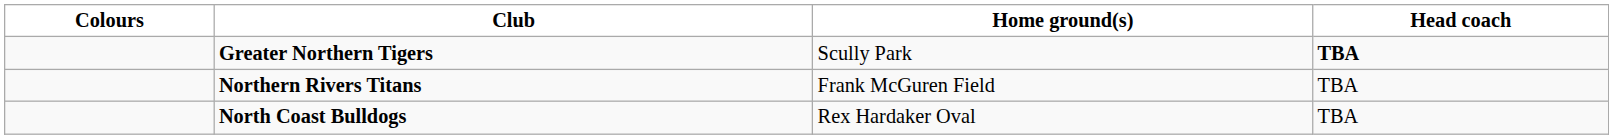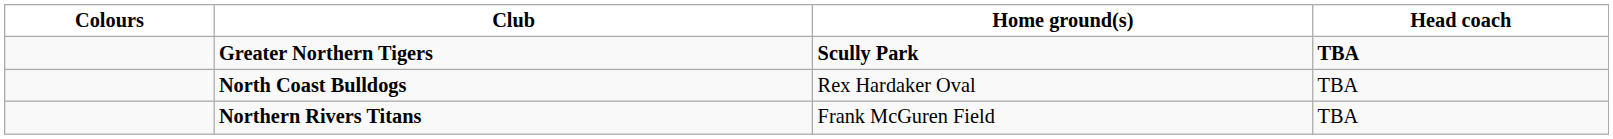Greater Northern Tigers | Home ground(s): normal -> bold
rows swapped: North Coast Bulldogs <-> Northern Rivers Titans
